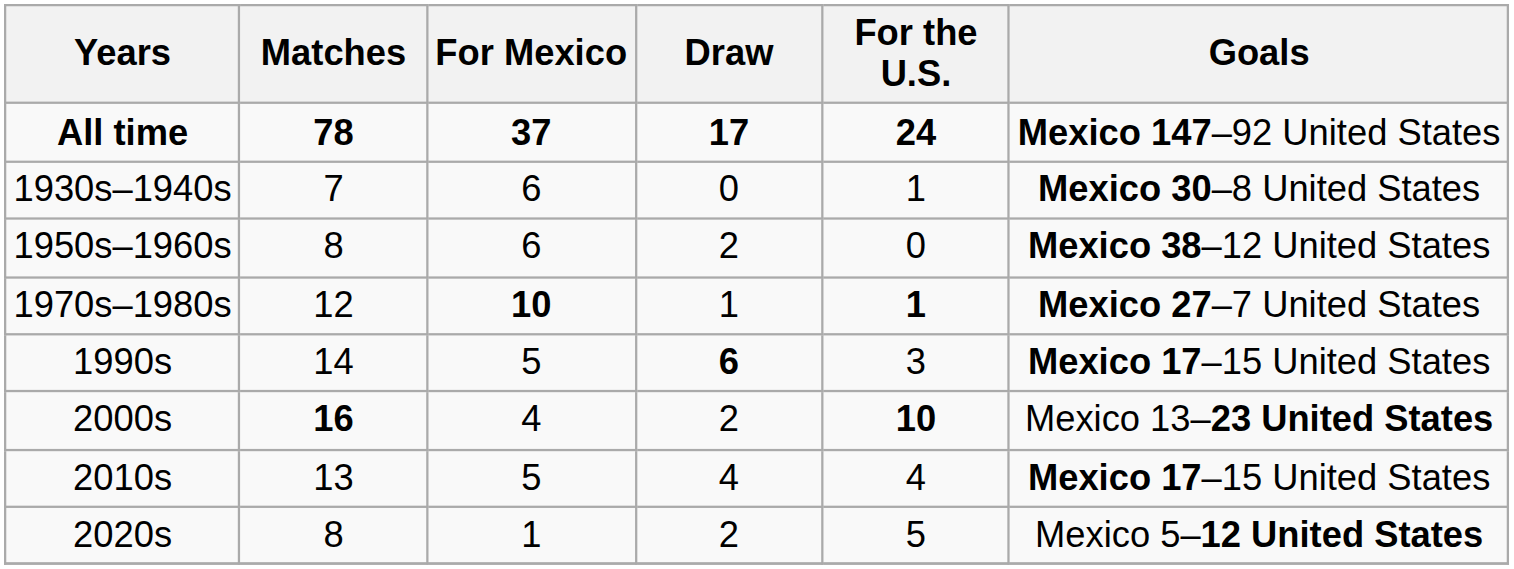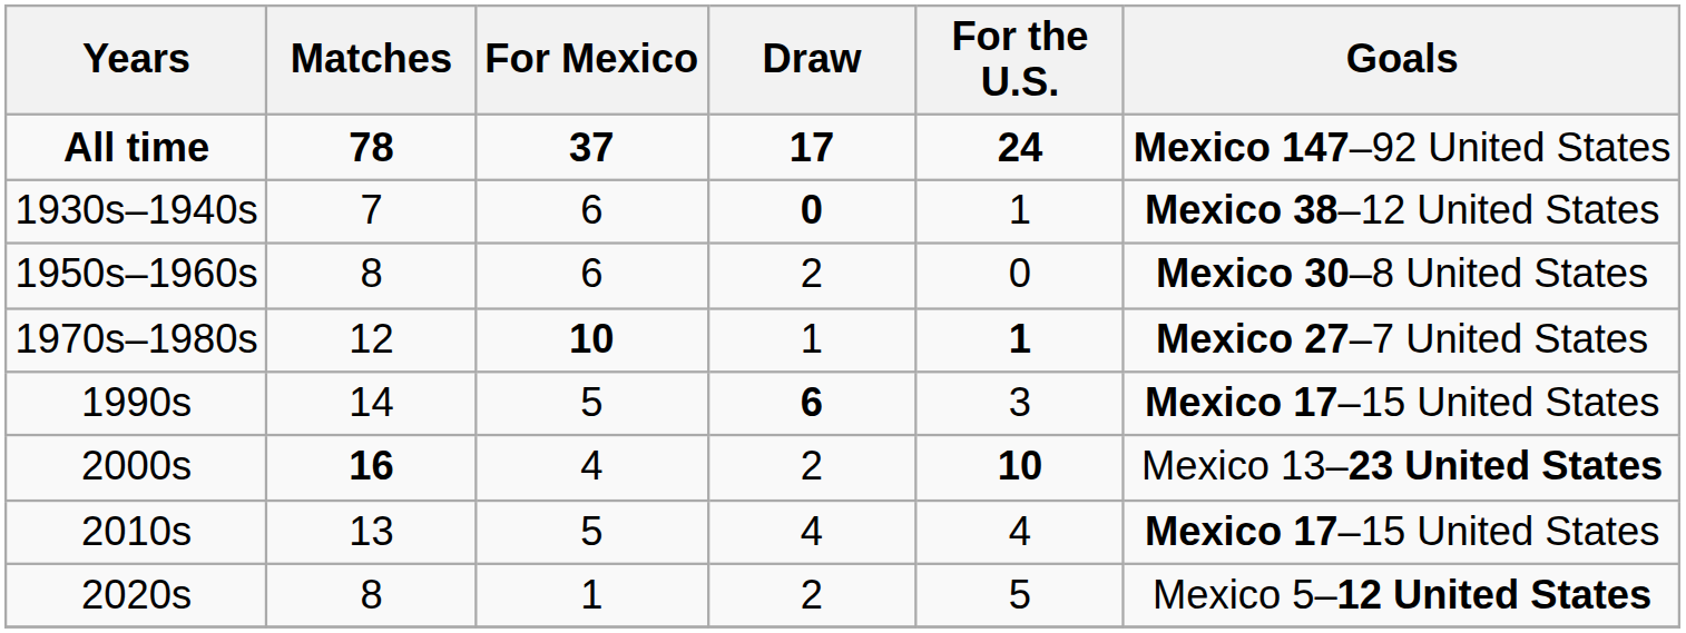1930s–1940s | Draw: normal -> bold
1930s–1940s | Goals: Mexico 30–8 United States -> Mexico 38–12 United States
1950s–1960s | Goals: Mexico 38–12 United States -> Mexico 30–8 United States
